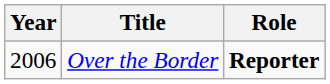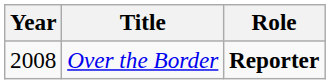Over the Border | Year: 2006 -> 2008
